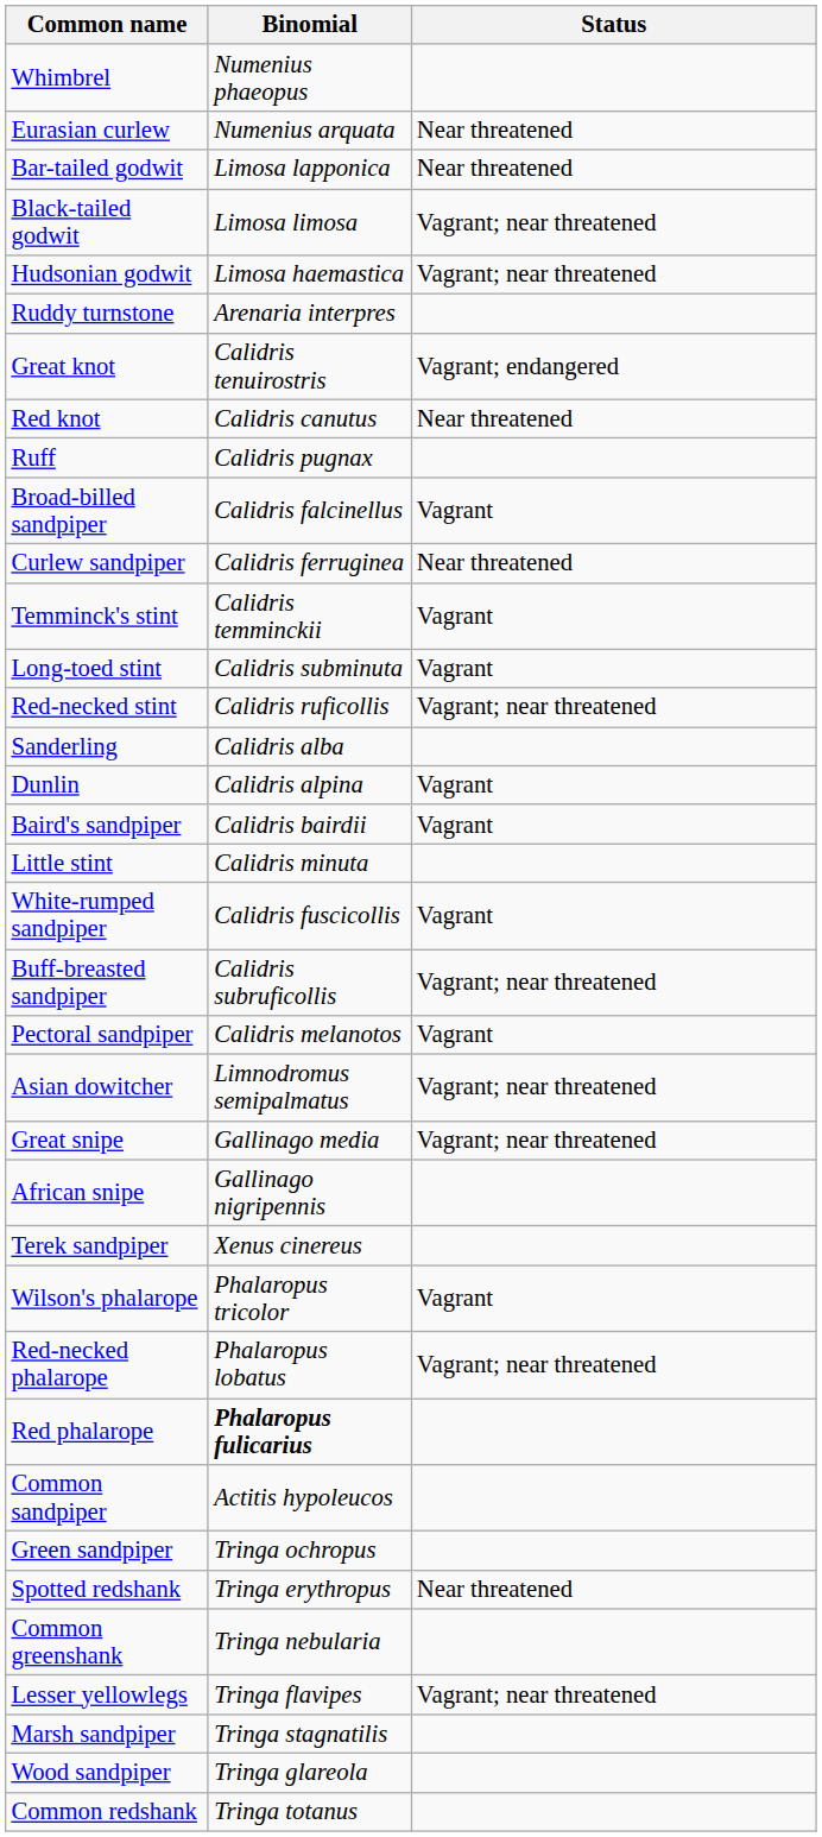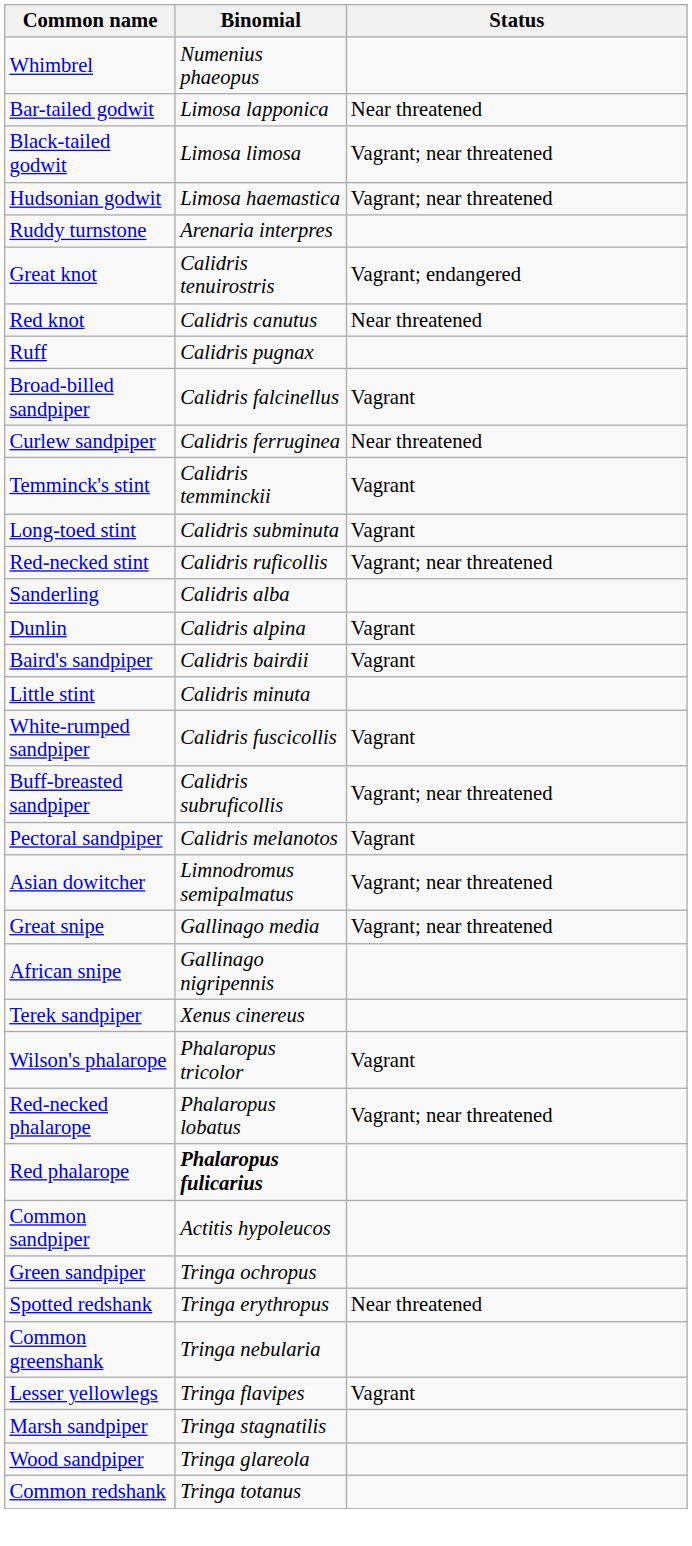- row: Eurasian curlew | Numenius arquata | Near threatened
Lesser yellowlegs | Status: Vagrant; near threatened -> Vagrant
